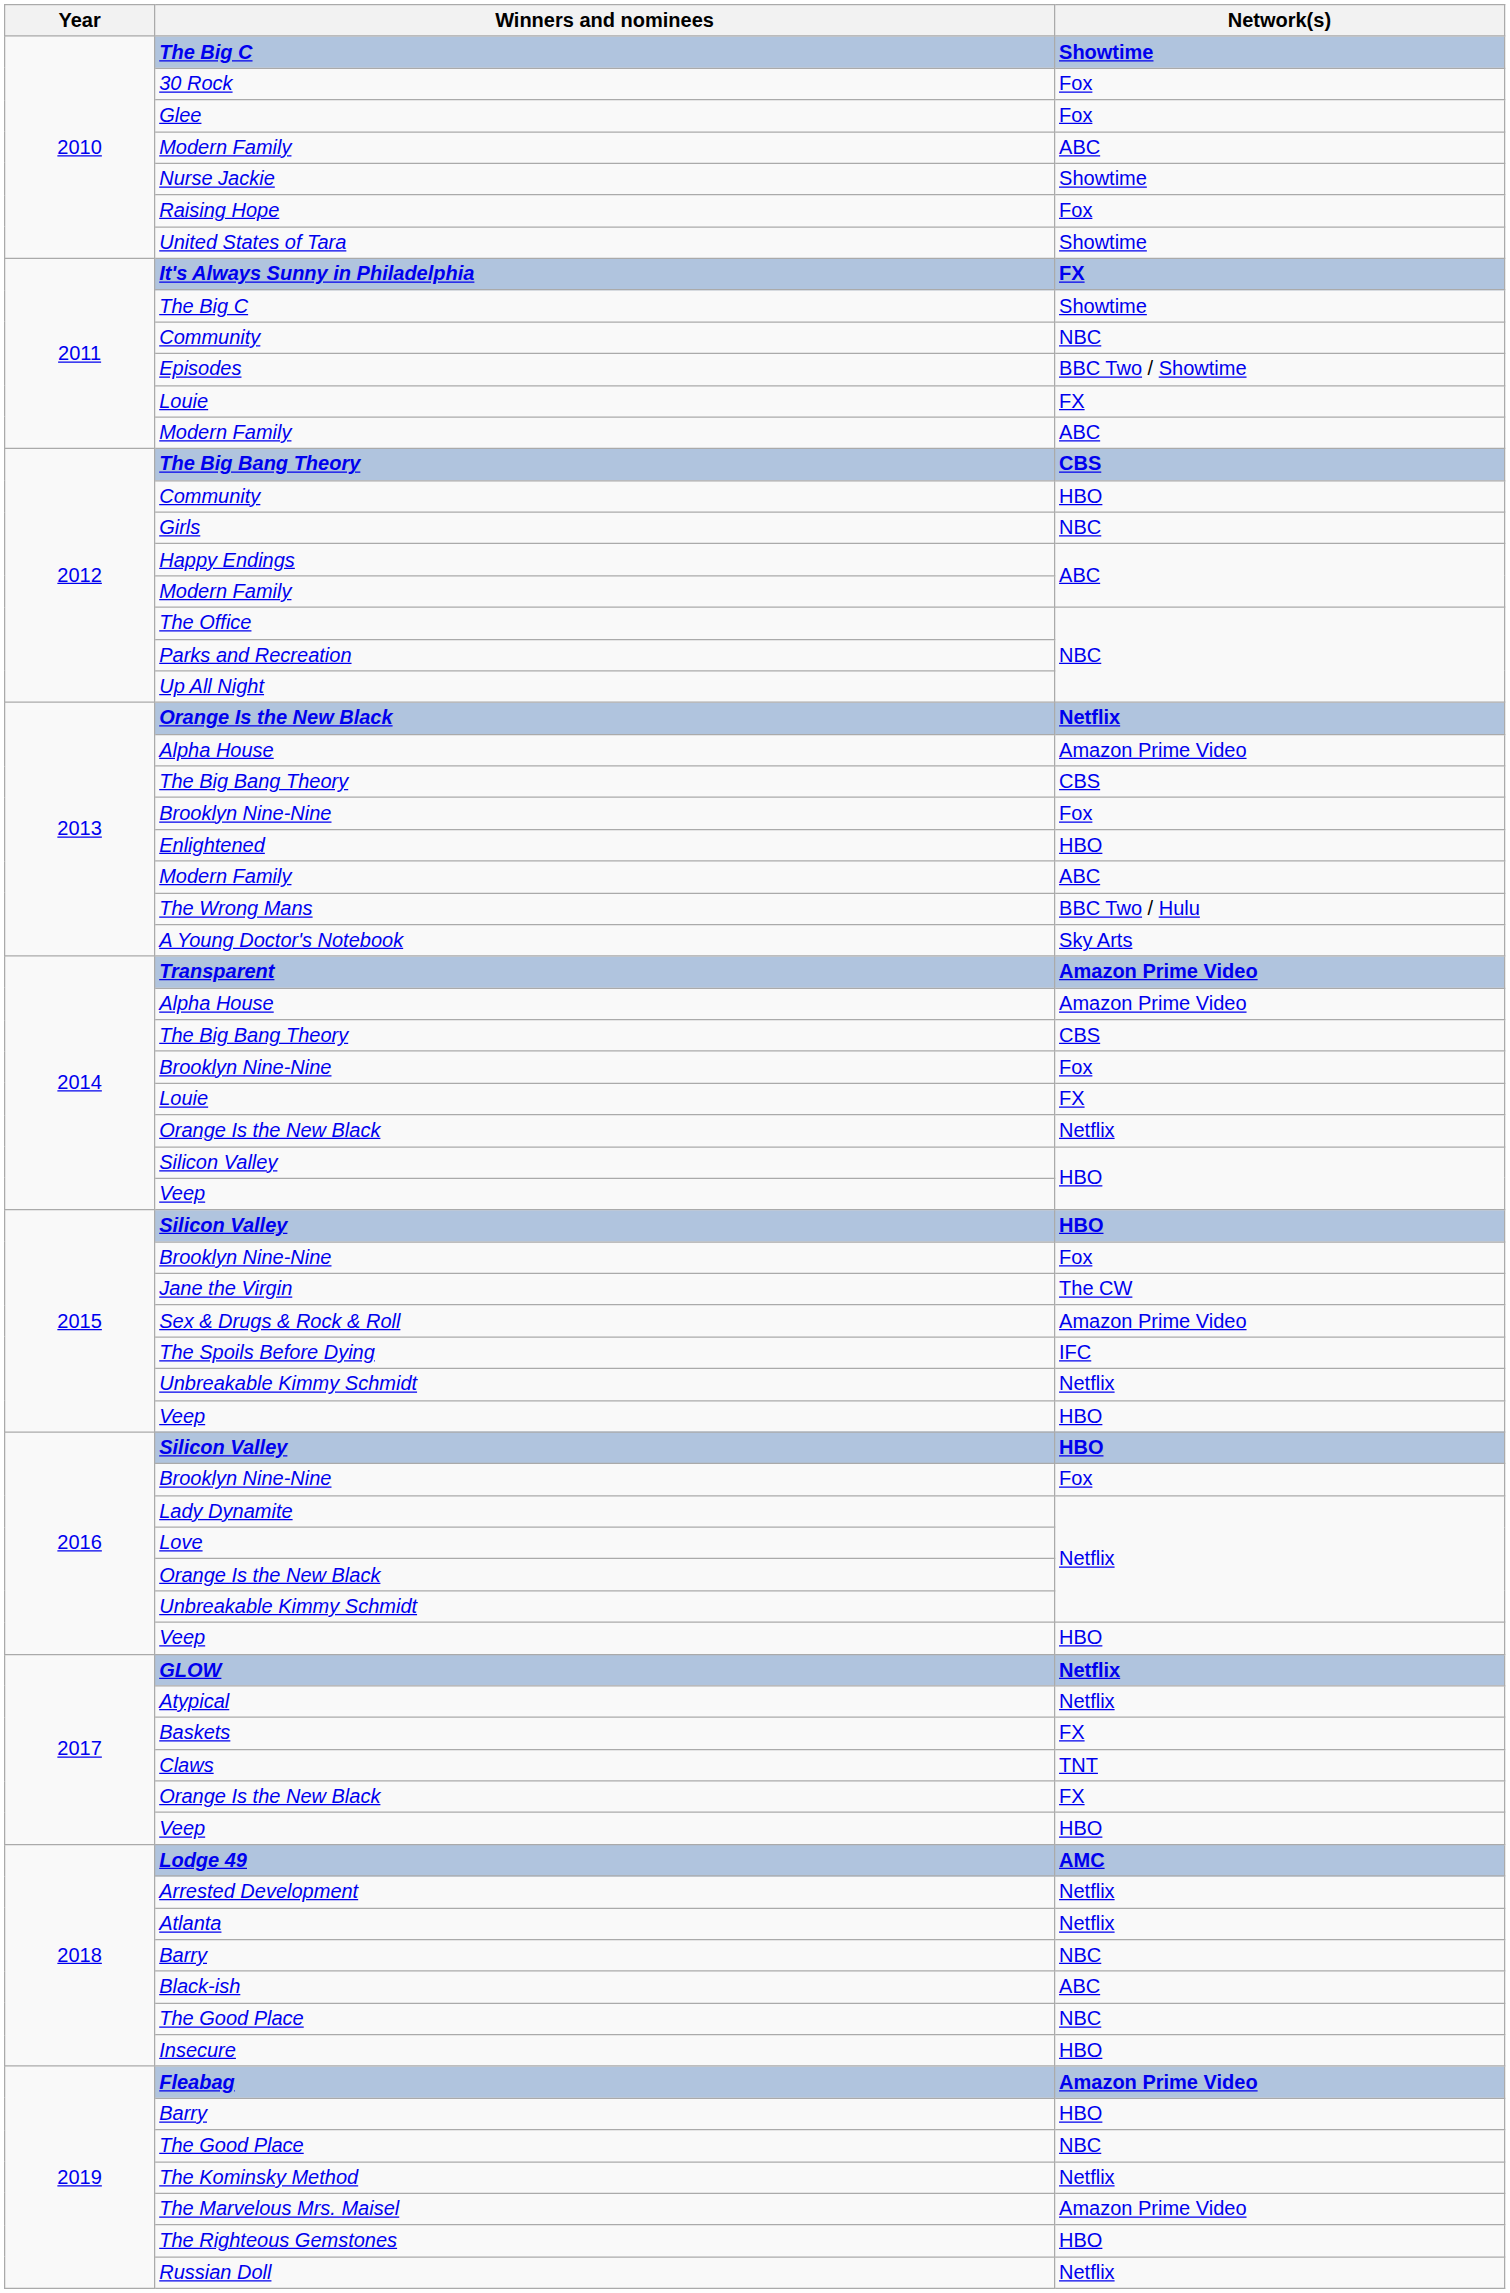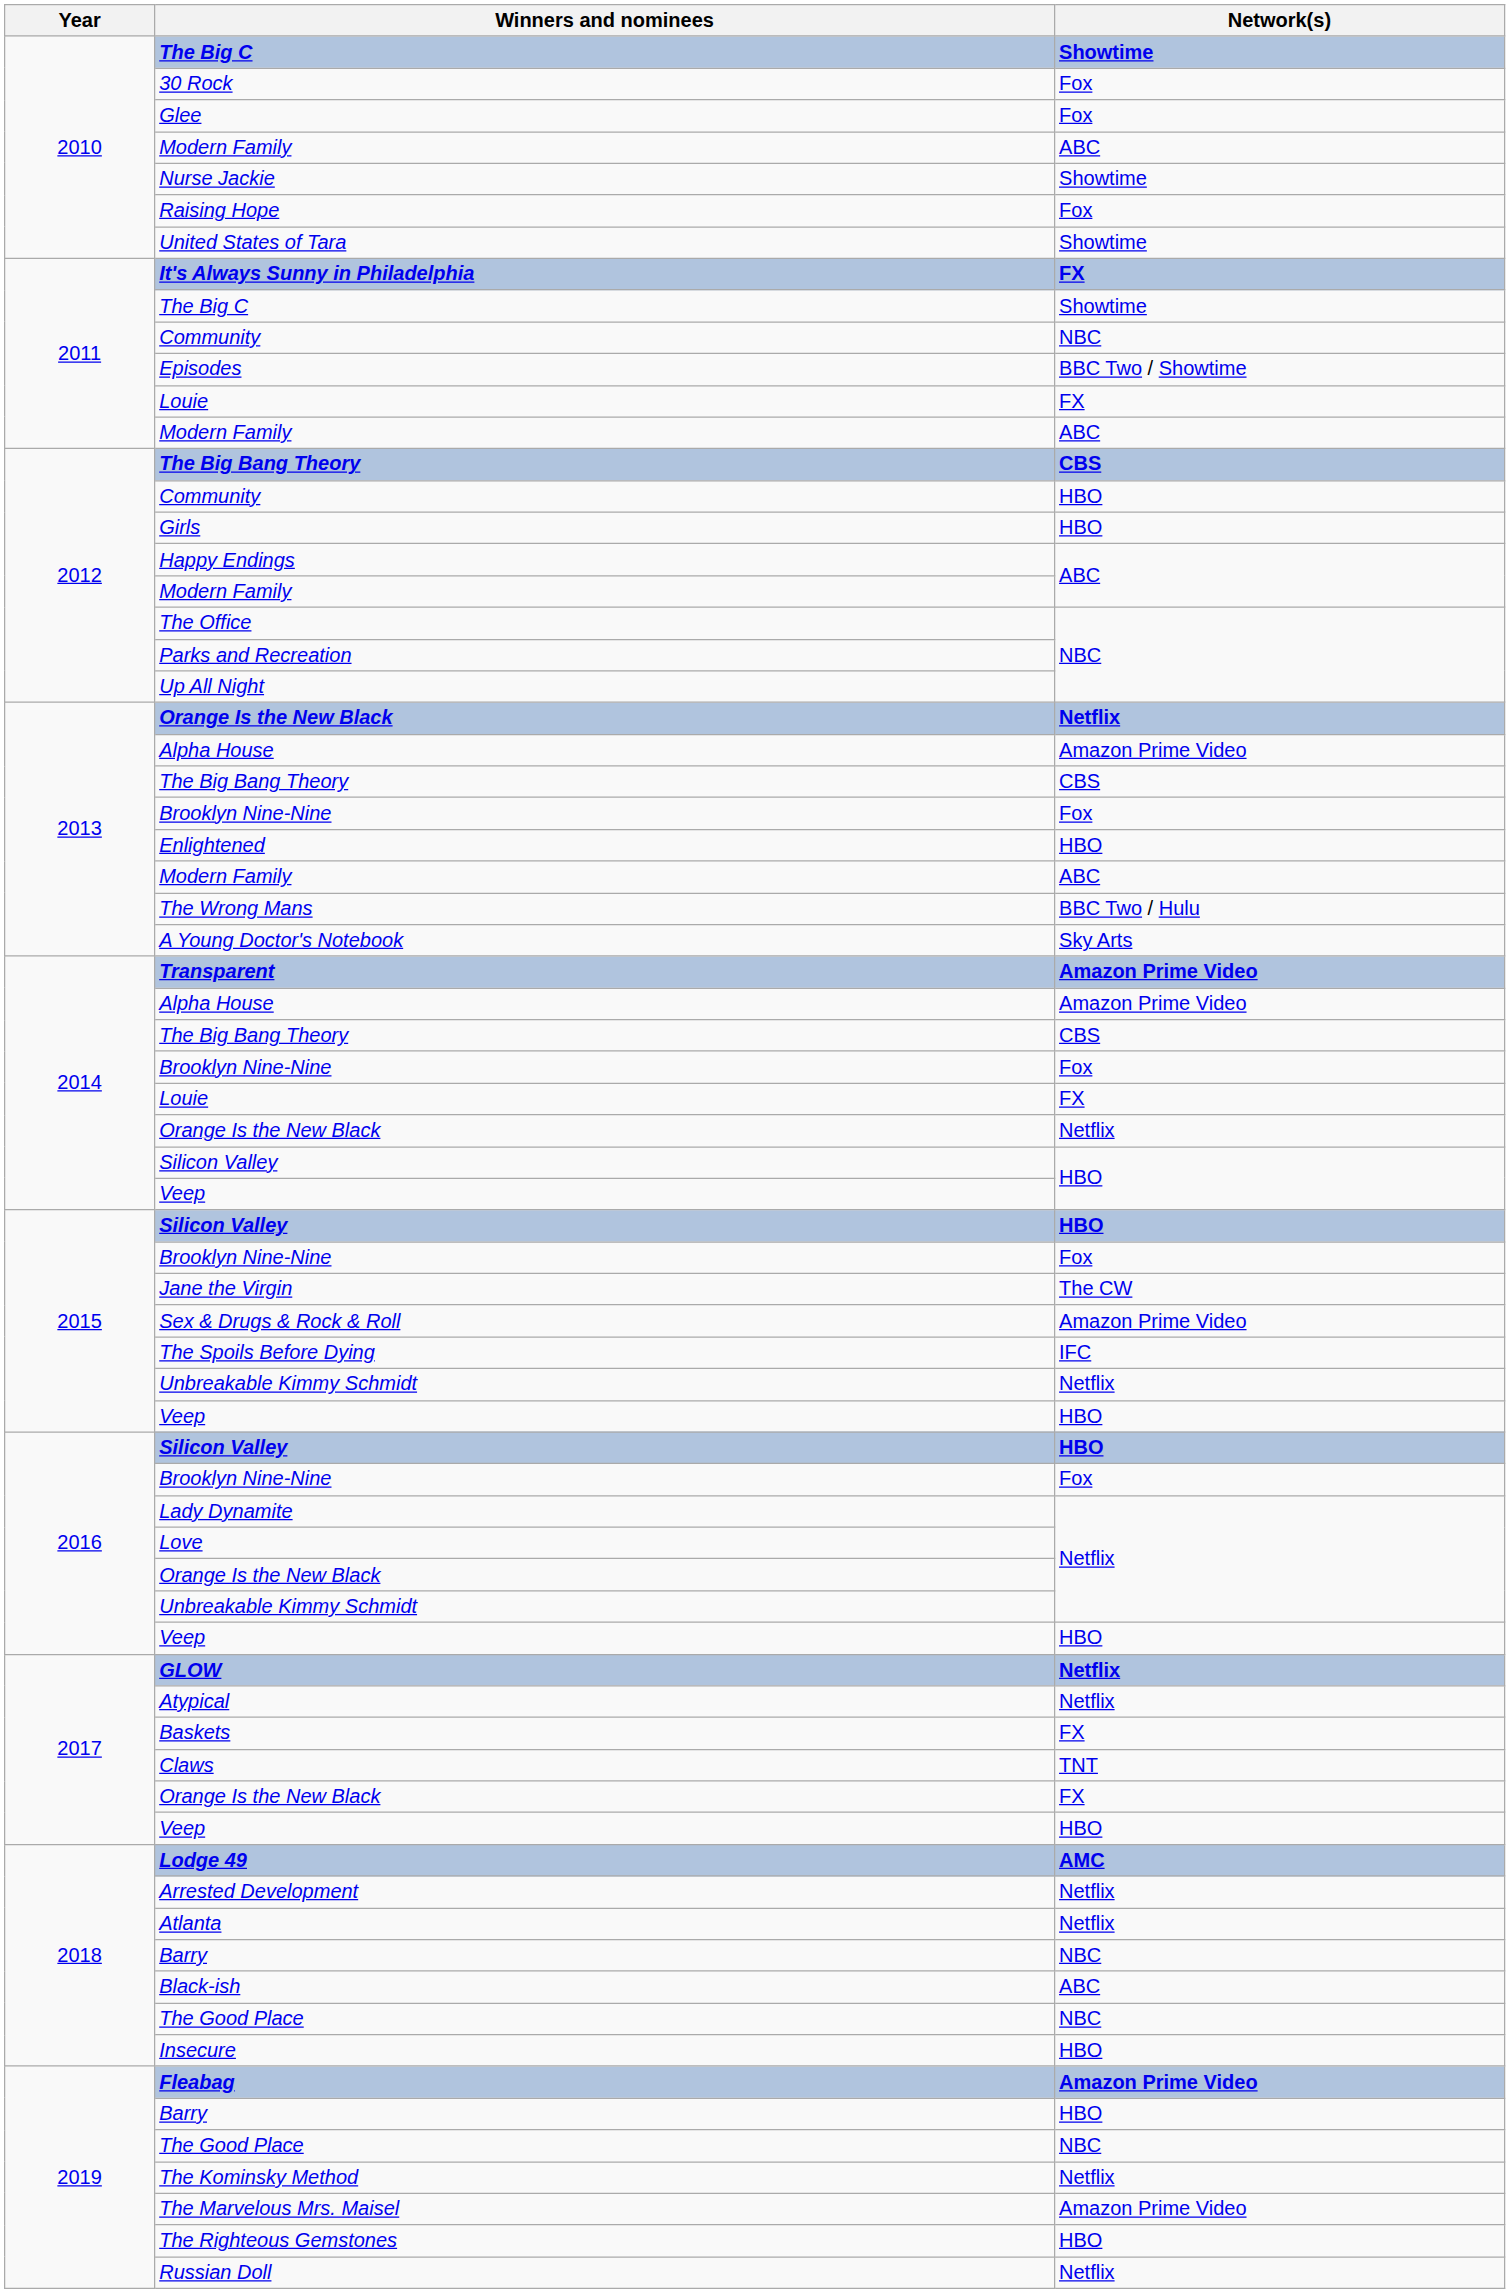Girls | Network(s): NBC -> HBO
